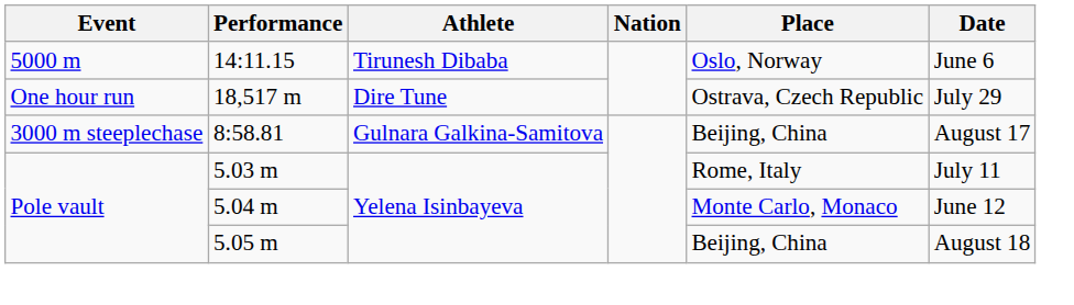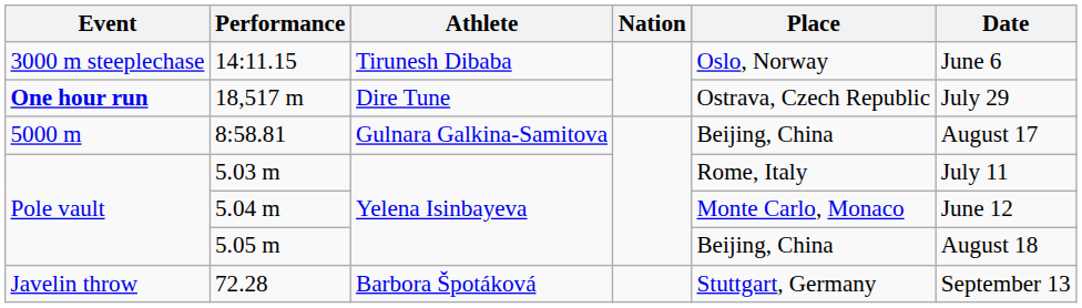14:11.15 | Event: 5000 m -> 3000 m steeplechase
18,517 m | Event: normal -> bold
8:58.81 | Event: 3000 m steeplechase -> 5000 m
+ row: Javelin throw | 72.28 | Barbora Špotáková | Stuttgart, Germany | September 13
